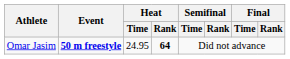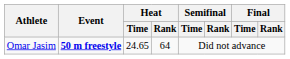Omar Jasim | Heat / Time: 24.95 -> 24.65
Omar Jasim | Heat / Rank: bold -> normal
